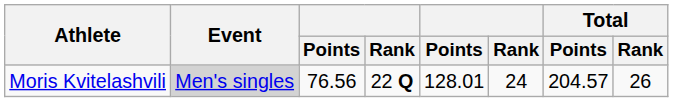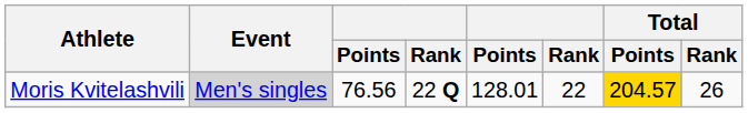Moris Kvitelashvili | column 6: 24 -> 22
Moris Kvitelashvili | Total / Points: no background -> gold background
